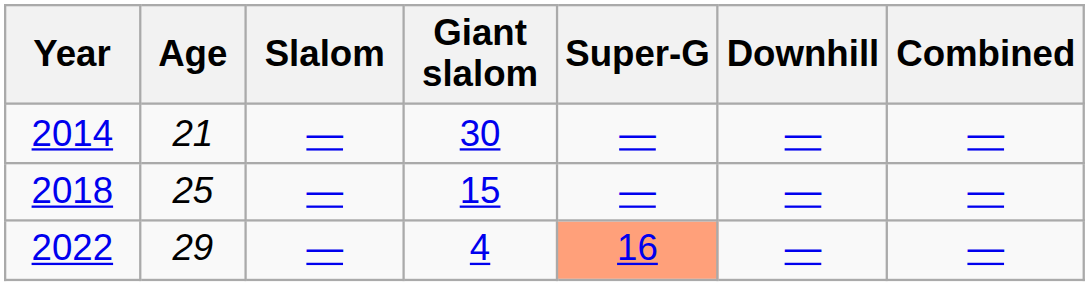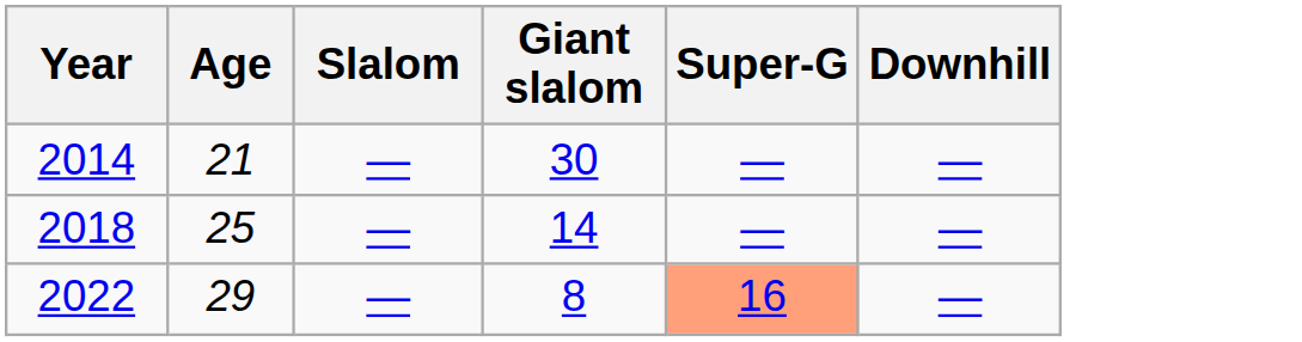- column: Combined | — | — | —
2018 | Giant slalom: 15 -> 14
2022 | Giant slalom: 4 -> 8
